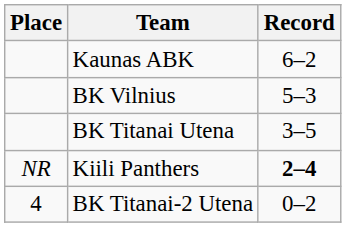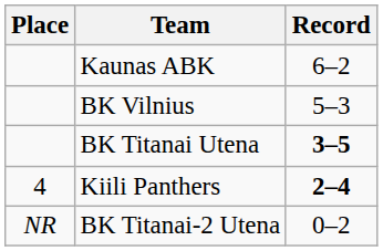BK Titanai Utena | Record: normal -> bold
Kiili Panthers | Place: NR -> 4
BK Titanai-2 Utena | Place: 4 -> NR
